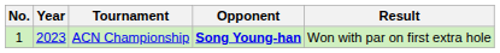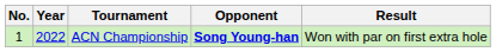ACN Championship | Year: 2023 -> 2022
